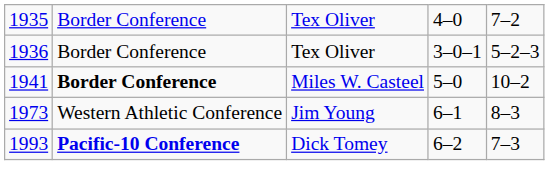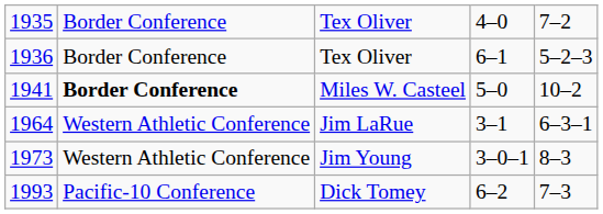1936 / Tex Oliver | column 4: 3–0–1 -> 6–1
+ row: 1964 | Western Athletic Conference | Jim LaRue | 3–1 | 6–3–1
Jim Young | column 4: 6–1 -> 3–0–1
Dick Tomey | column 2: bold -> normal
